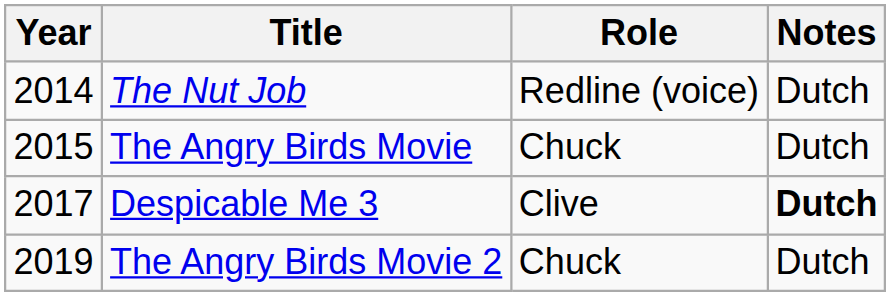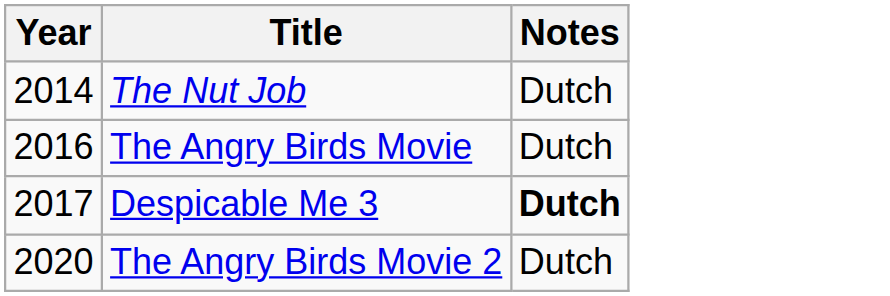- column: Role | Redline (voice) | Chuck | Clive | Chuck
The Angry Birds Movie | Year: 2015 -> 2016
The Angry Birds Movie 2 | Year: 2019 -> 2020
